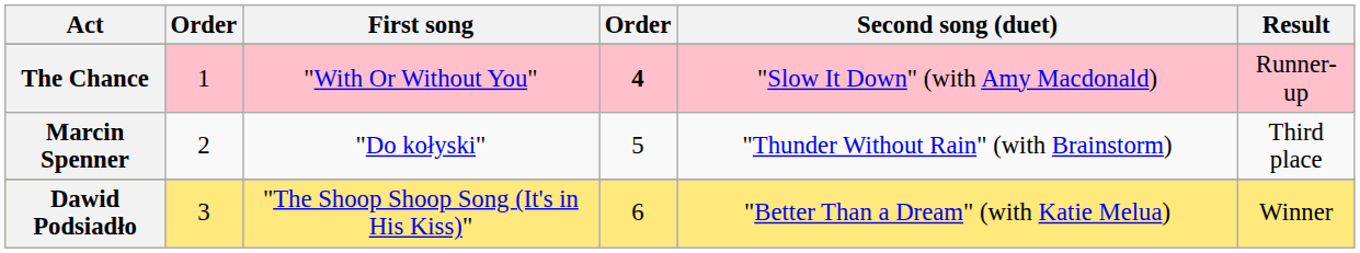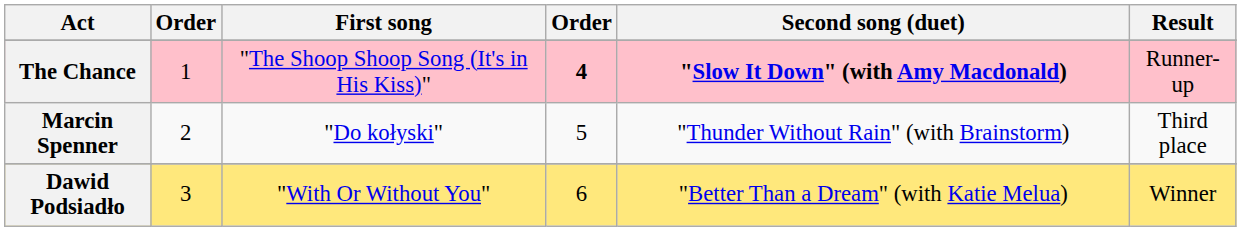The Chance | First song: "With Or Without You" -> "The Shoop Shoop Song (It's in His Kiss)"
The Chance | Second song (duet): normal -> bold
Dawid Podsiadło | First song: "The Shoop Shoop Song (It's in His Kiss)" -> "With Or Without You"
